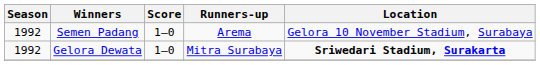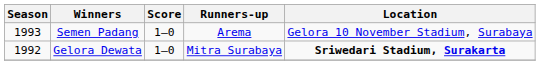Semen Padang | Season: 1992 -> 1993
